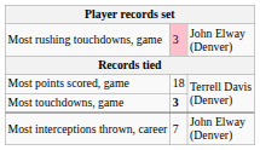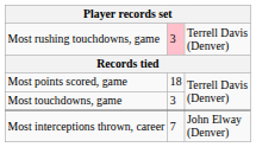Most rushing touchdowns, game | column 3: John Elway (Denver) -> Terrell Davis (Denver)
Most touchdowns, game | column 2: bold -> normal
